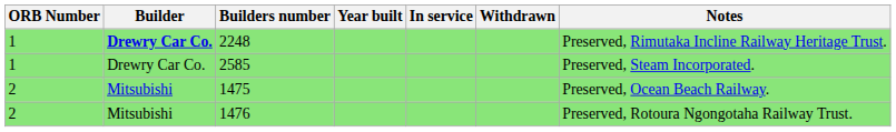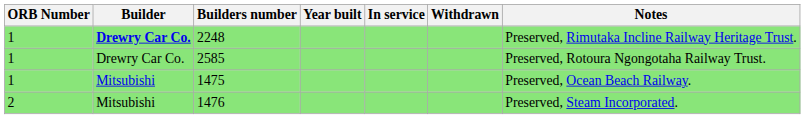2585 | Notes: Preserved, Steam Incorporated. -> Preserved, Rotoura Ngongotaha Railway Trust.
1475 | ORB Number: 2 -> 1
1476 | Notes: Preserved, Rotoura Ngongotaha Railway Trust. -> Preserved, Steam Incorporated.
